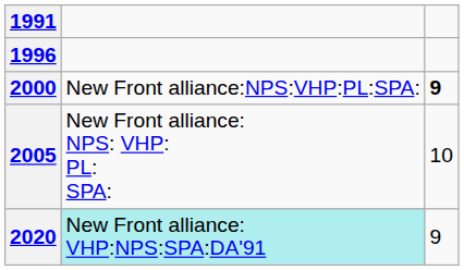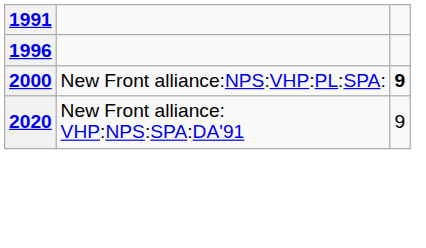- row: 2005 | New Front alliance: NPS: VHP: PL: SPA: | 10
2020 | column 2: paleturquoise background -> no background
